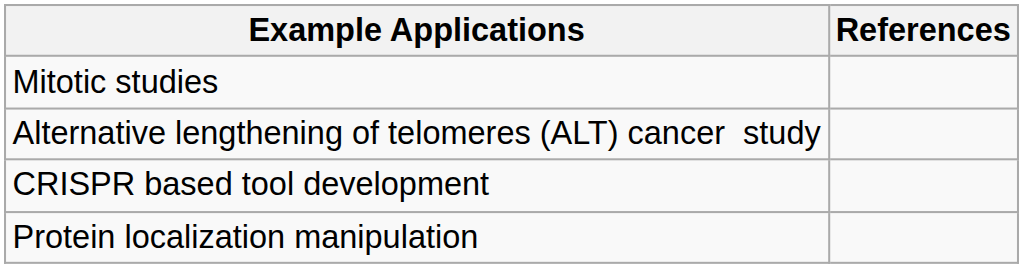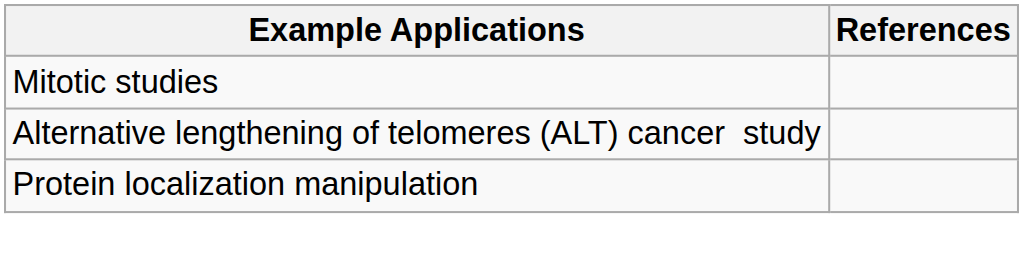- row: CRISPR based tool development
